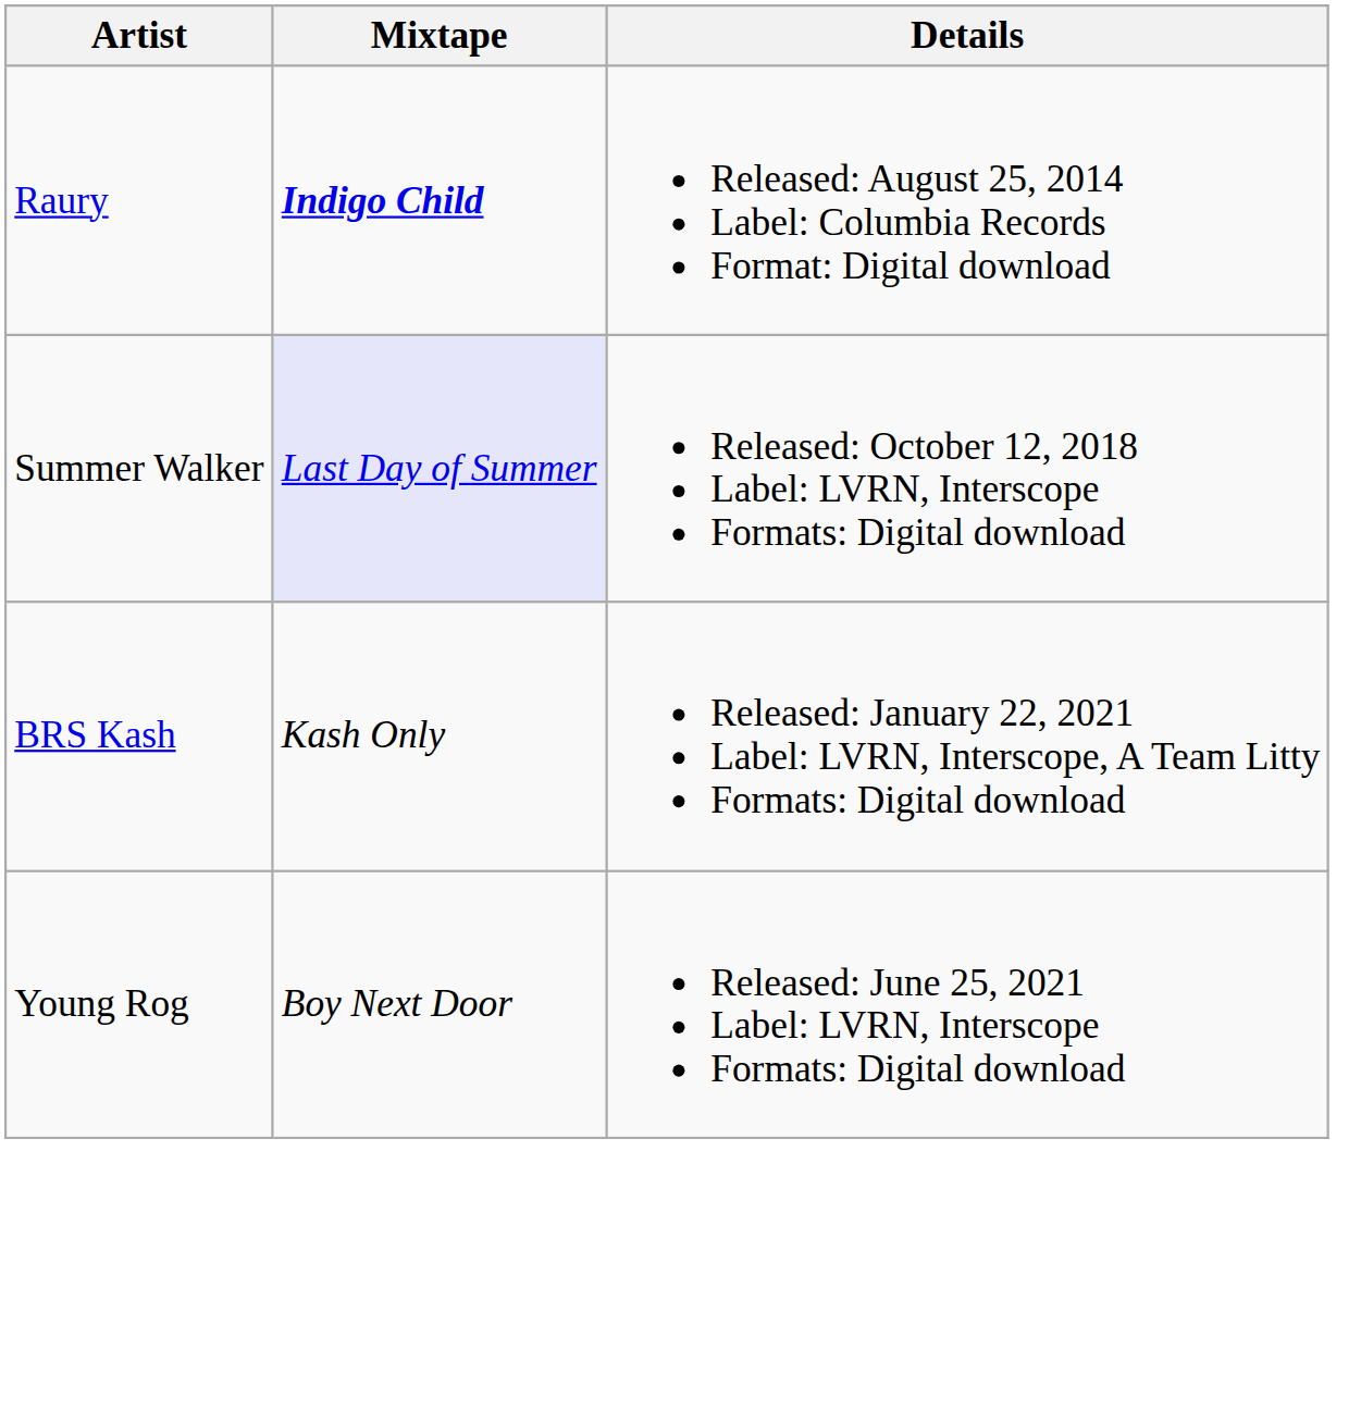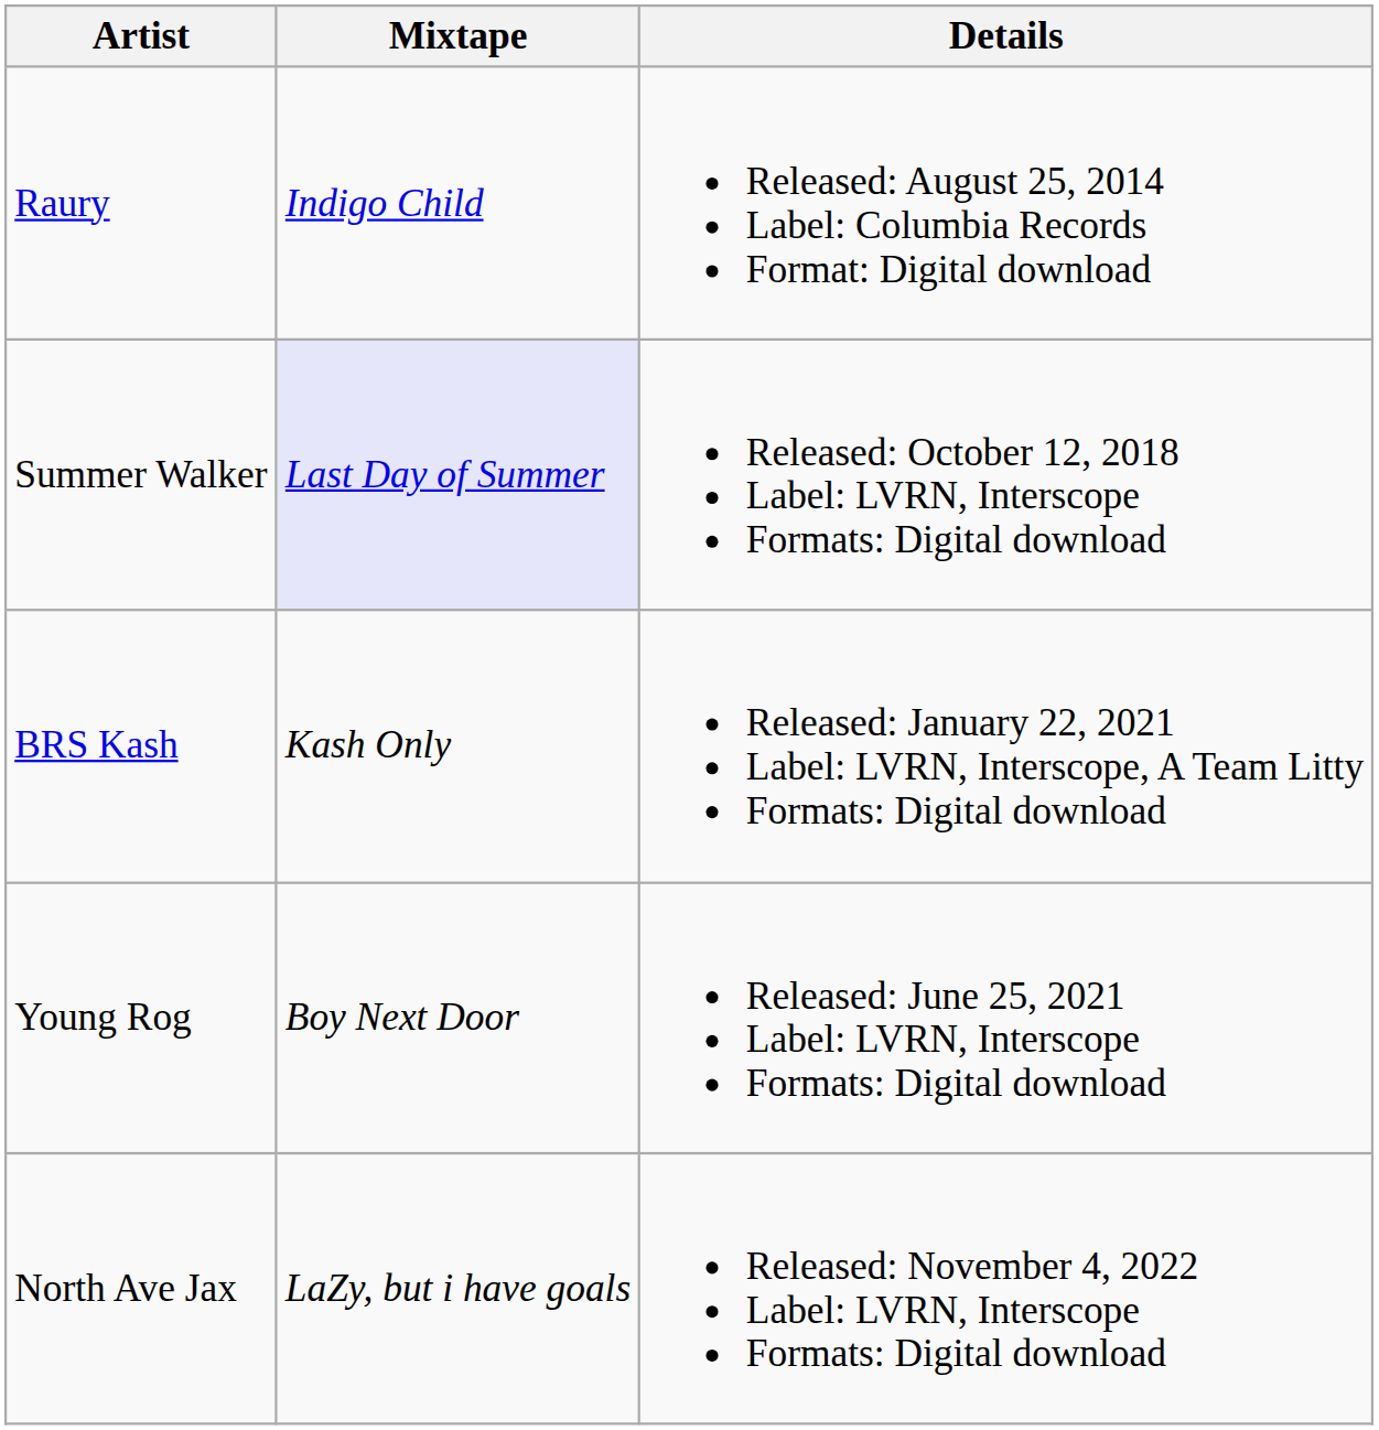Raury | Mixtape: bold -> normal
+ row: North Ave Jax | LaZy, but i have goals | Released: November 4, 2022 Label: LVRN, Interscope Formats: Digital download
